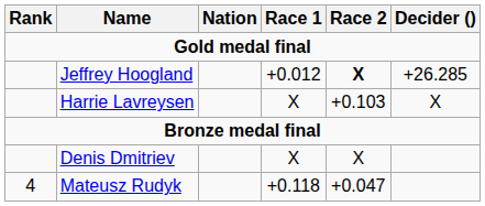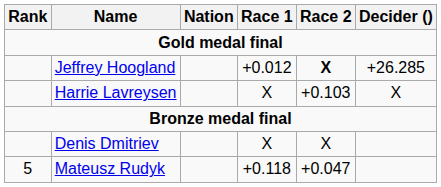Mateusz Rudyk | Rank: 4 -> 5
